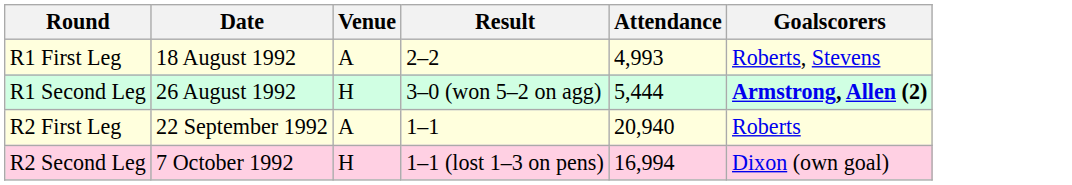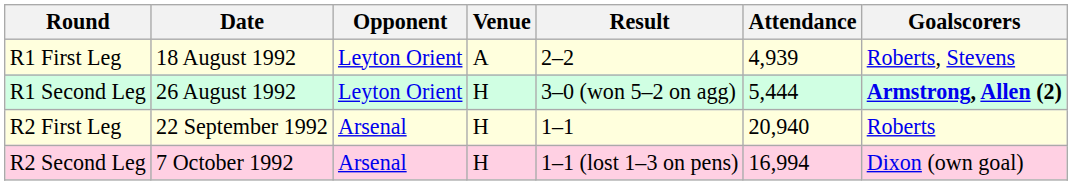+ column: Opponent | Leyton Orient | Leyton Orient | Arsenal | Arsenal
R1 First Leg | Attendance: 4,993 -> 4,939
R2 First Leg | Venue: A -> H
